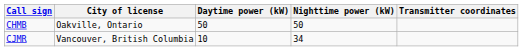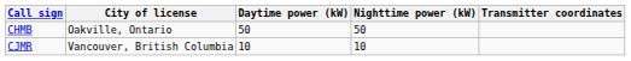CJMR | Nighttime power (kW): 34 -> 10
